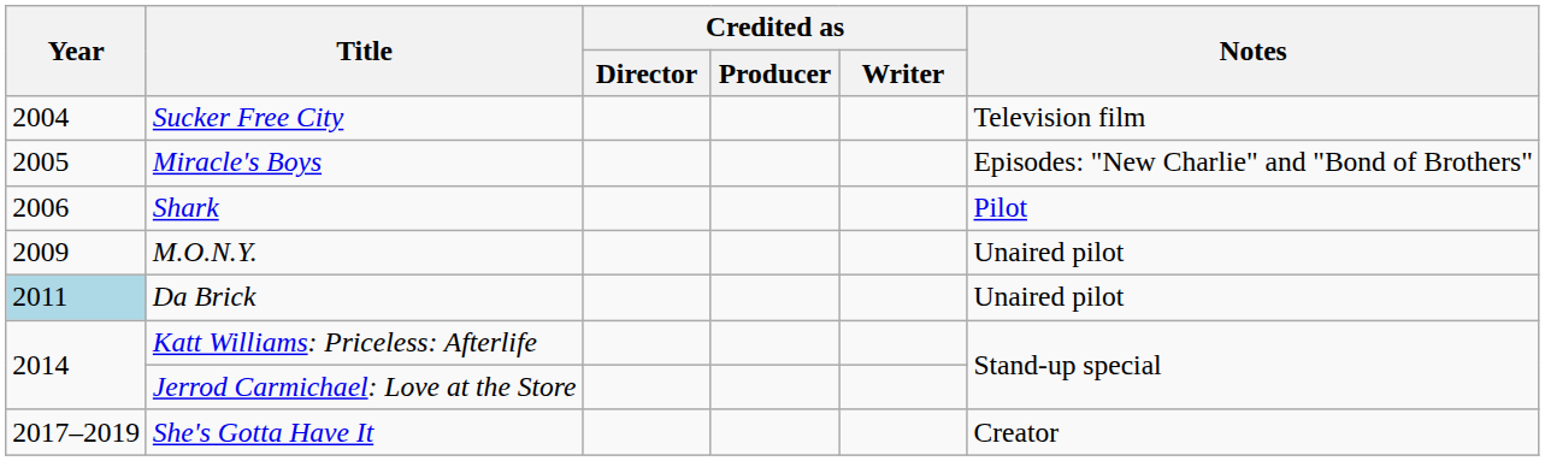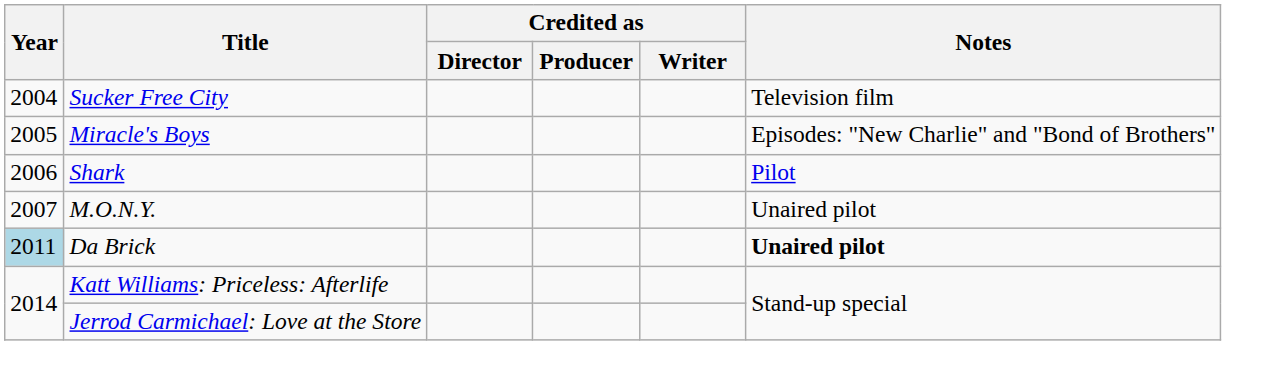M.O.N.Y. | Year: 2009 -> 2007
Da Brick | Notes: normal -> bold
- row: 2017–2019 | She's Gotta Have It | Creator
